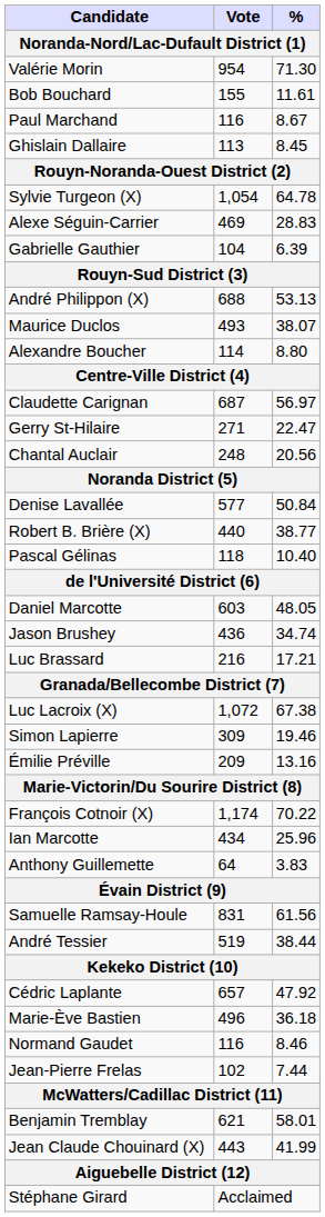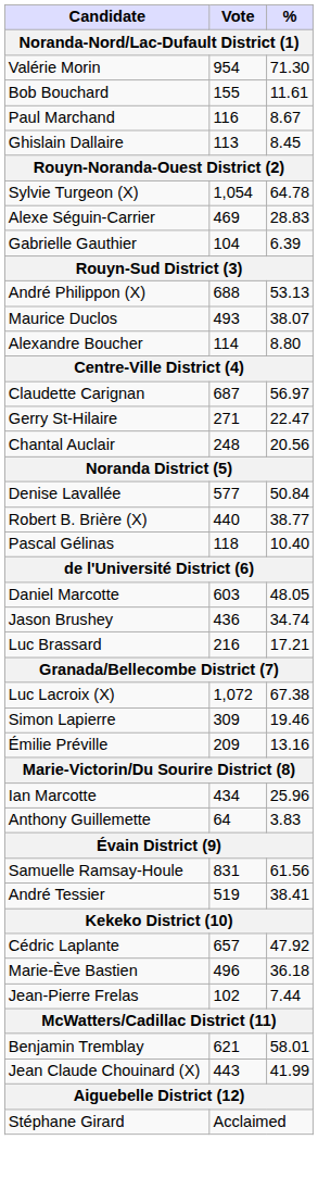- row: François Cotnoir (X) | 1,174 | 70.22
André Tessier | %: 38.44 -> 38.41
- row: Normand Gaudet | 116 | 8.46
